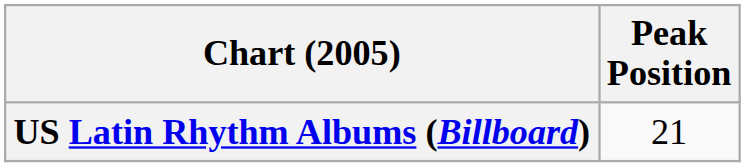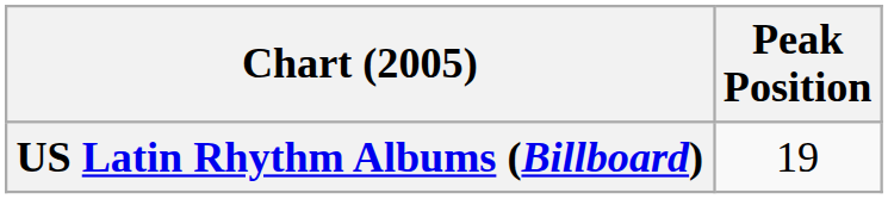US Latin Rhythm Albums (Billboard) | Peak Position: 21 -> 19
